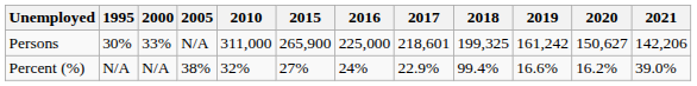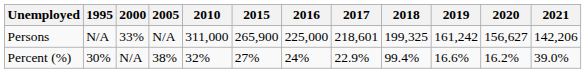Persons | 1995: 30% -> N/A
Persons | 2020: 150,627 -> 156,627
Percent (%) | 1995: N/A -> 30%
